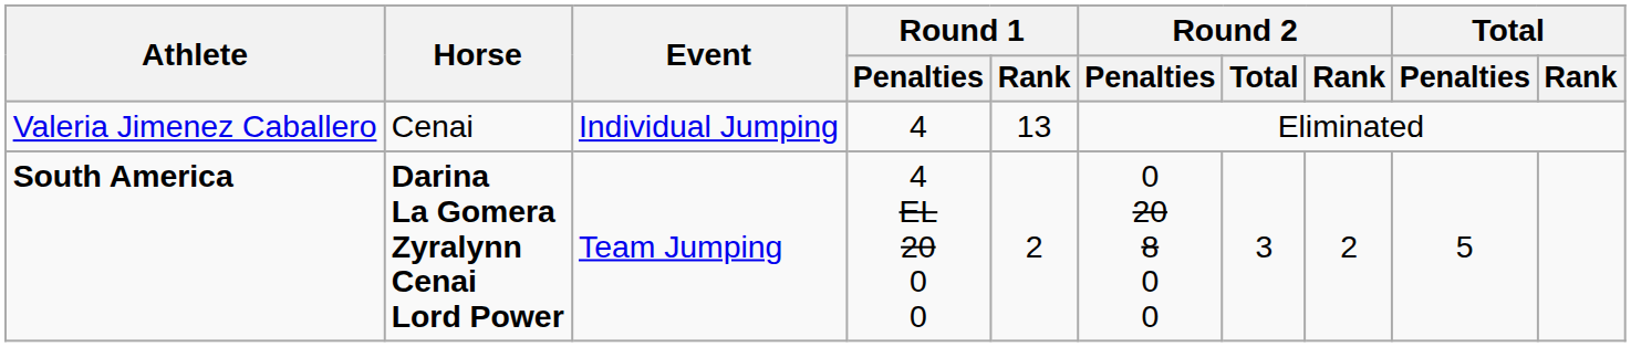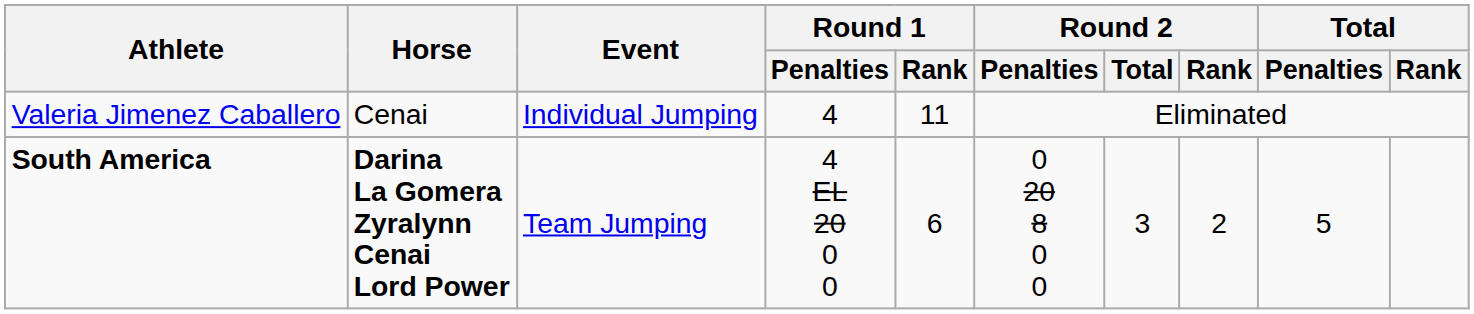Valeria Jimenez Caballero | Round 1 / Rank: 13 -> 11
South America | Round 1 / Rank: 2 -> 6
